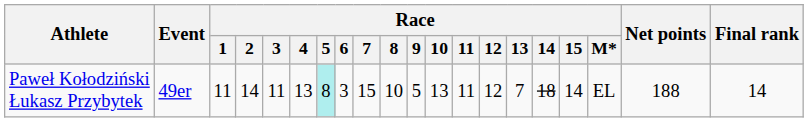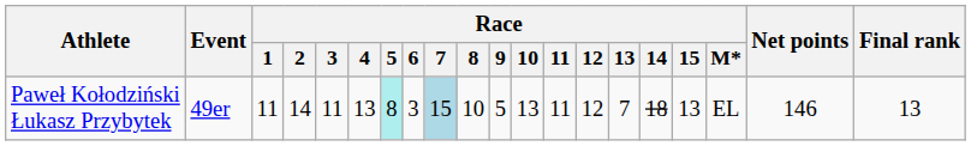Paweł Kołodziński Łukasz Przybytek | Race / 7: no background -> lightblue background
Paweł Kołodziński Łukasz Przybytek | Race / 15: 14 -> 13
Paweł Kołodziński Łukasz Przybytek | Net points: 188 -> 146
Paweł Kołodziński Łukasz Przybytek | Final rank: 14 -> 13
